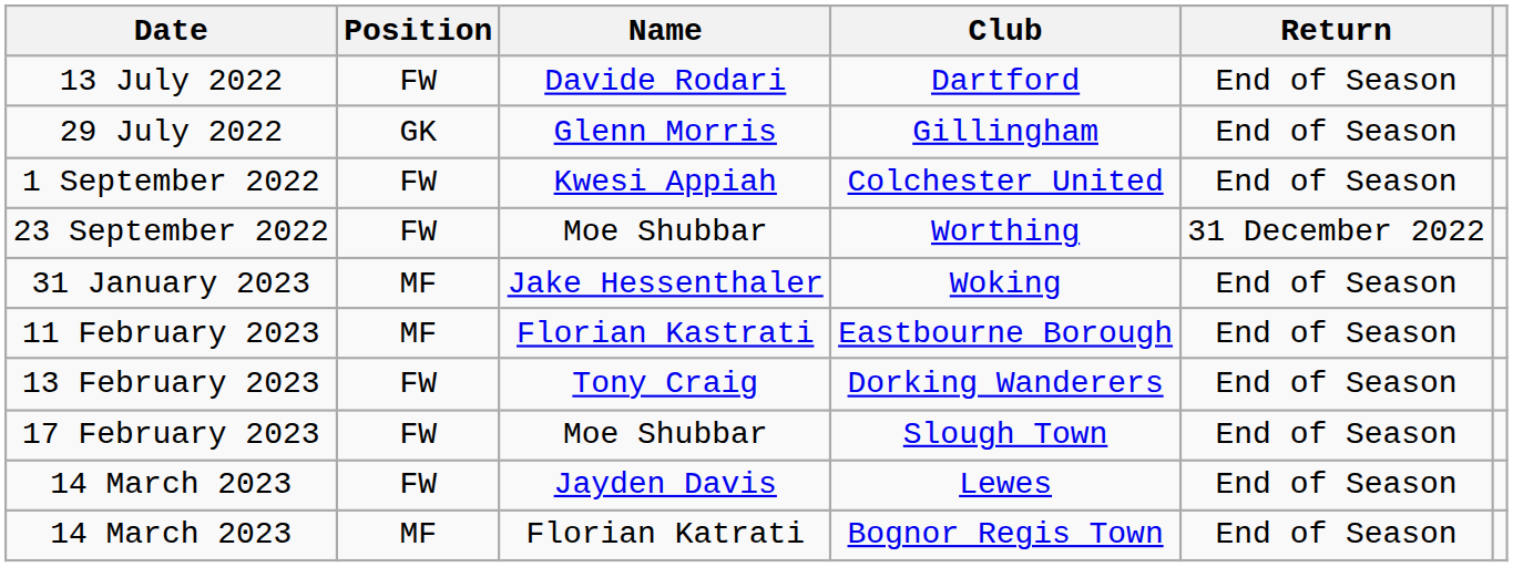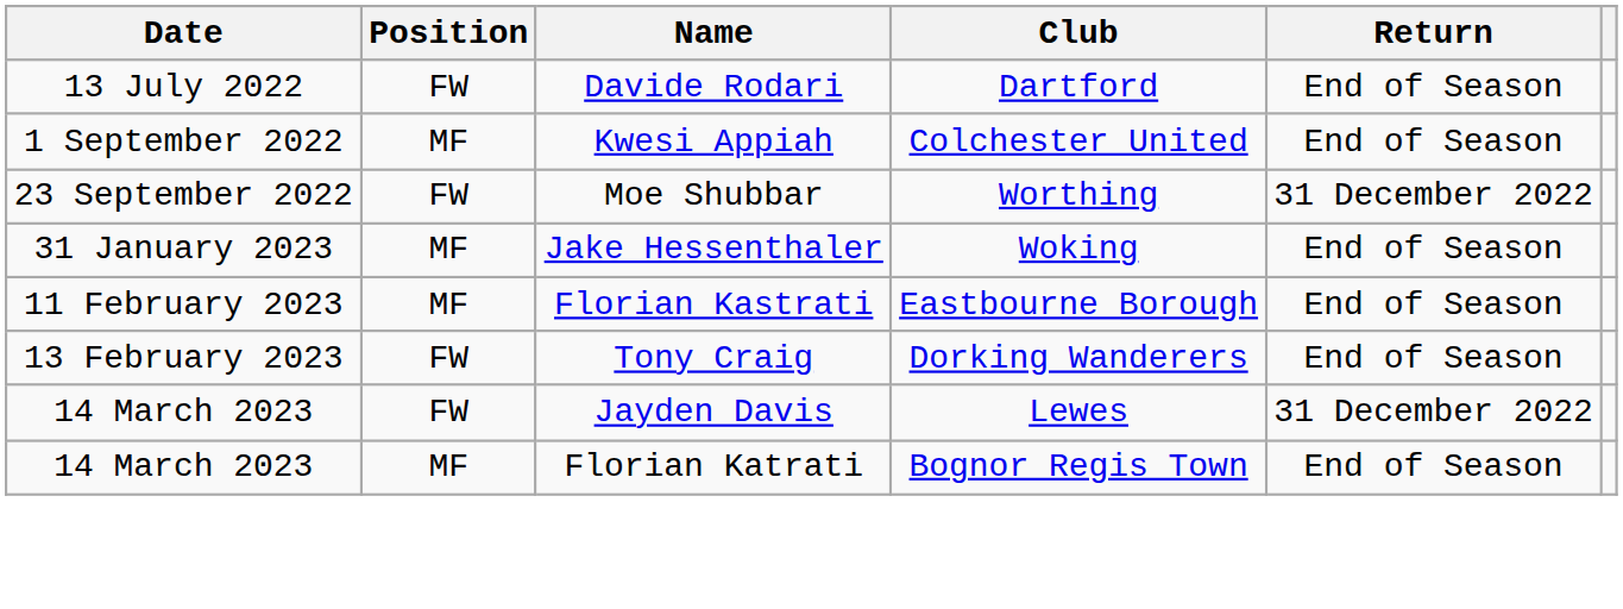- row: 29 July 2022 | GK | Glenn Morris | Gillingham | End of Season
Colchester United | Position: FW -> MF
- row: 17 February 2023 | FW | Moe Shubbar | Slough Town | End of Season
Lewes | Return: End of Season -> 31 December 2022
